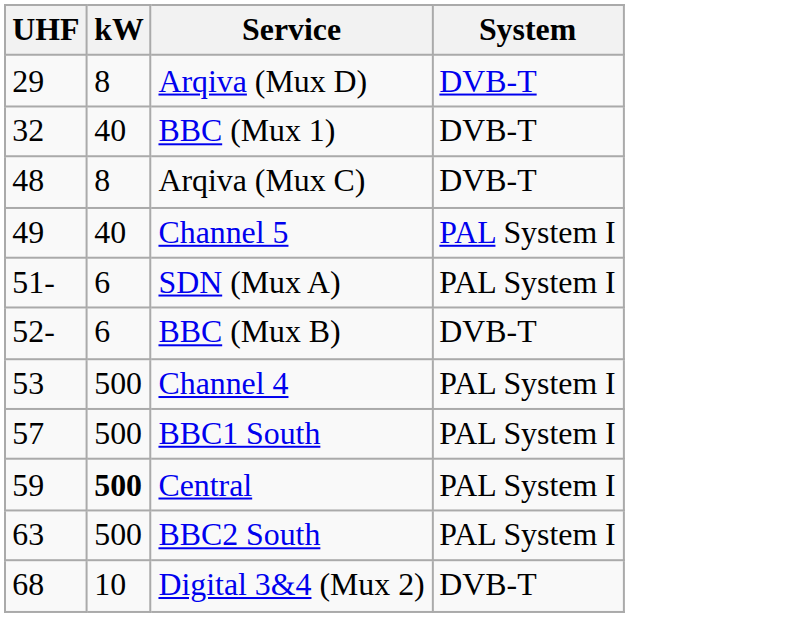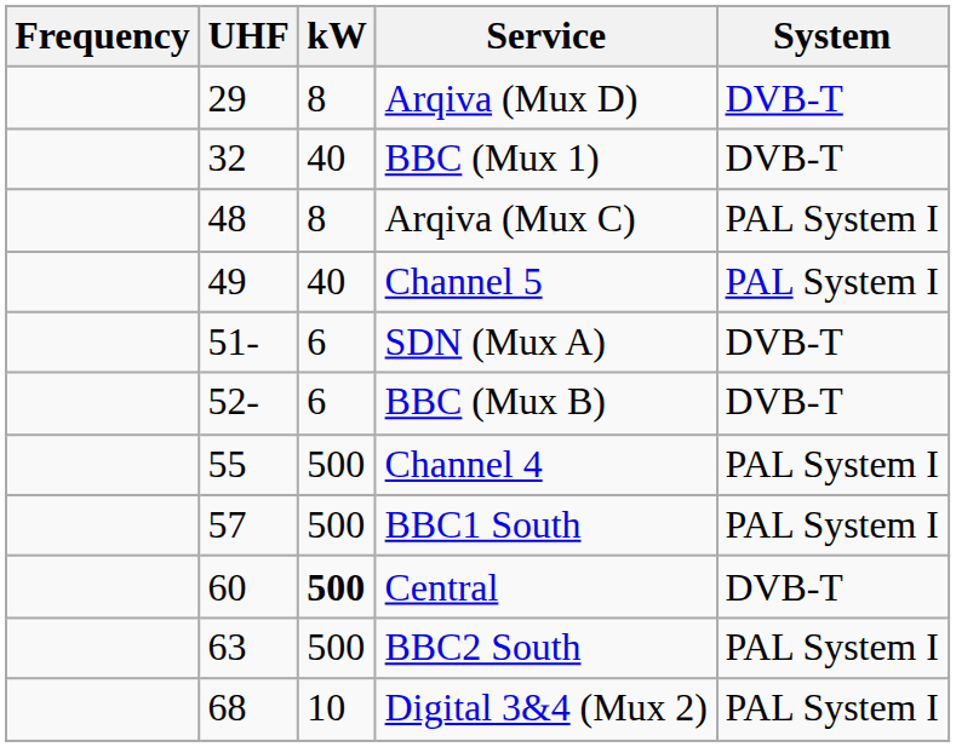+ column: Frequency
Arqiva (Mux C) | System: DVB-T -> PAL System I
SDN (Mux A) | System: PAL System I -> DVB-T
Channel 4 | UHF: 53 -> 55
Central | UHF: 59 -> 60
Central | System: PAL System I -> DVB-T
Digital 3&4 (Mux 2) | System: DVB-T -> PAL System I
